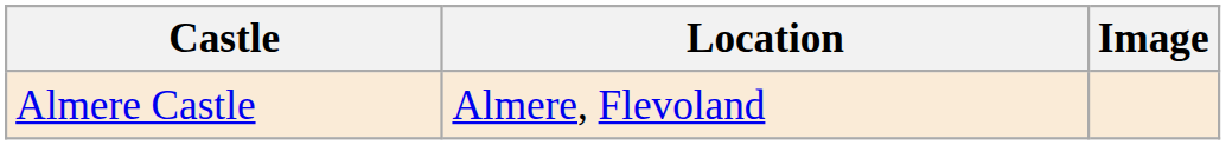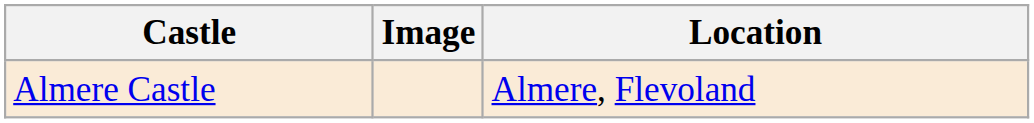columns swapped: Location <-> Image
